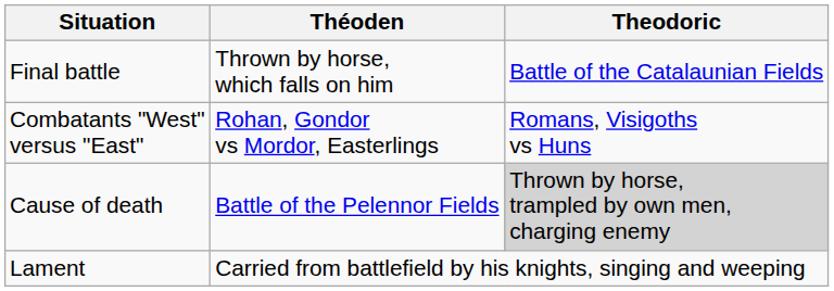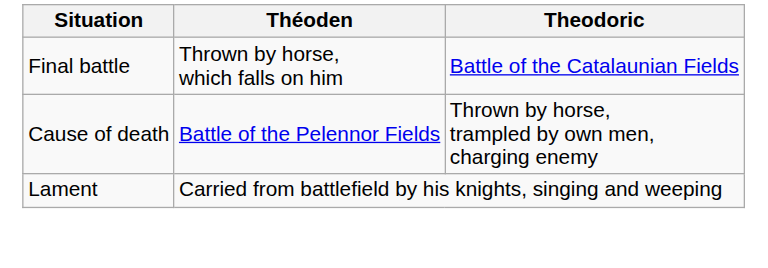- row: Combatants "West" versus "East" | Rohan, Gondor vs Mordor, Easterlings | Romans, Visigoths vs Huns
Cause of death | Theodoric: lightgrey background -> no background
